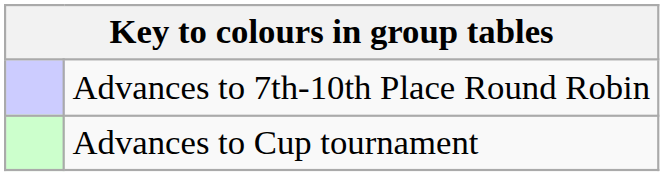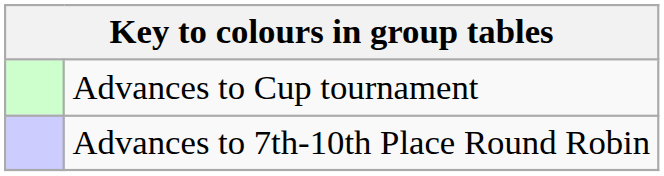rows swapped: Advances to Cup tournament <-> Advances to 7th-10th Place Round Robin
